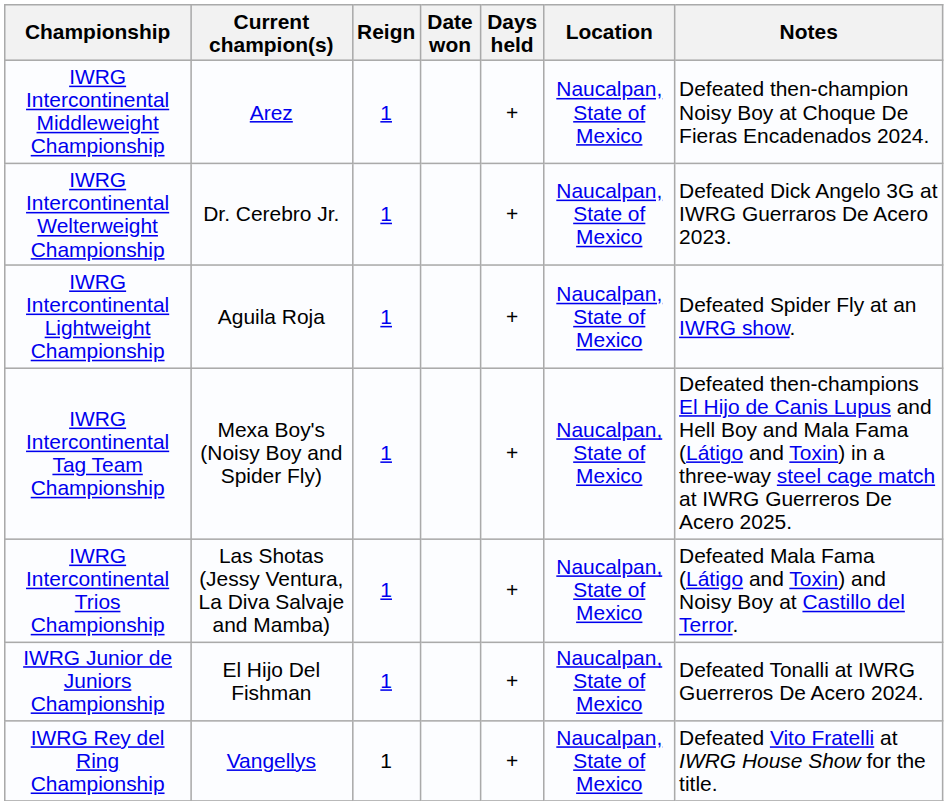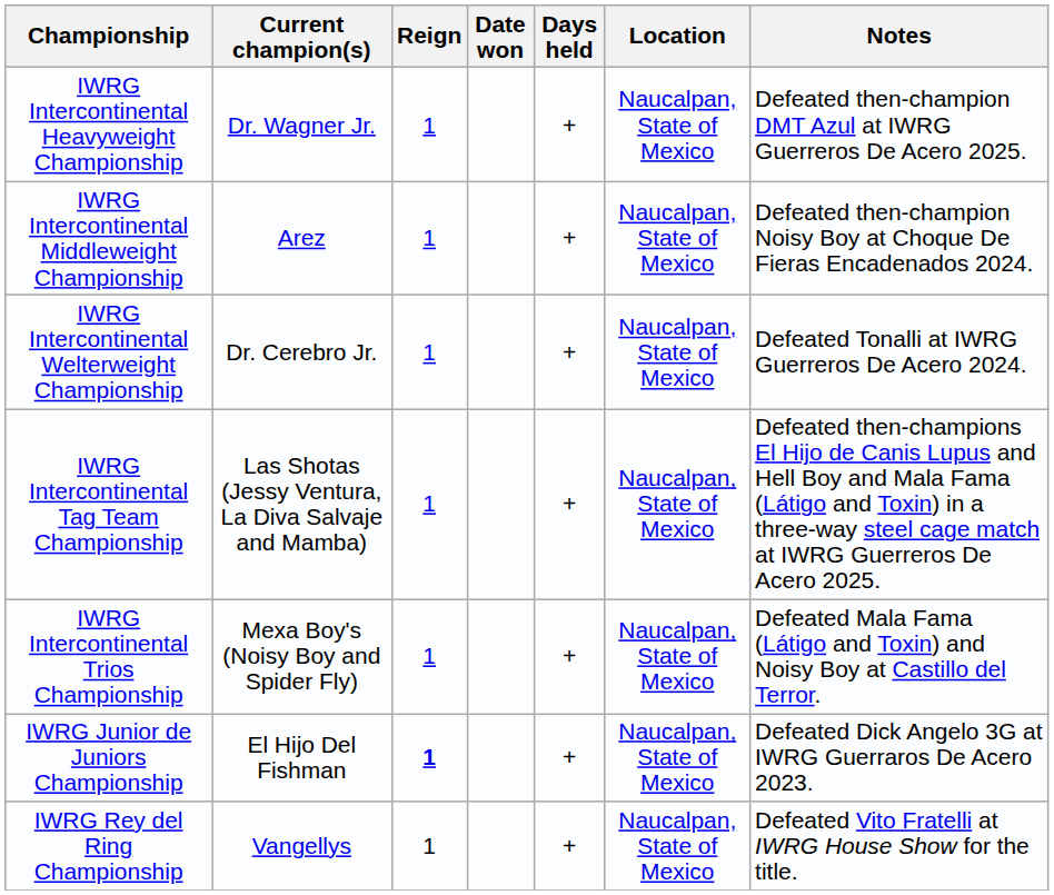+ row: IWRG Intercontinental Heavyweight Championship | Dr. Wagner Jr. | 1 | + | Naucalpan, State of Mexico | Defeated then-champion DMT Azul at IWRG Guerreros De Acero 2025.
IWRG Intercontinental Welterweight Championship | Notes: Defeated Dick Angelo 3G at IWRG Guerraros De Acero 2023. -> Defeated Tonalli at IWRG Guerreros De Acero 2024.
- row: IWRG Intercontinental Lightweight Championship | Aguila Roja | 1 | + | Naucalpan, State of Mexico | Defeated Spider Fly at an IWRG show.
IWRG Intercontinental Tag Team Championship | Current champion(s): Mexa Boy's (Noisy Boy and Spider Fly) -> Las Shotas (Jessy Ventura, La Diva Salvaje and Mamba)
IWRG Intercontinental Trios Championship | Current champion(s): Las Shotas (Jessy Ventura, La Diva Salvaje and Mamba) -> Mexa Boy's (Noisy Boy and Spider Fly)
IWRG Junior de Juniors Championship | Reign: normal -> bold
IWRG Junior de Juniors Championship | Notes: Defeated Tonalli at IWRG Guerreros De Acero 2024. -> Defeated Dick Angelo 3G at IWRG Guerraros De Acero 2023.
